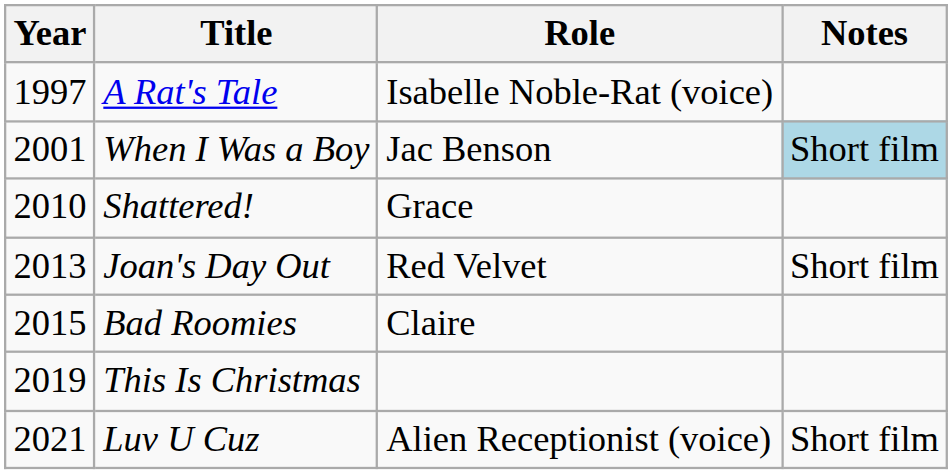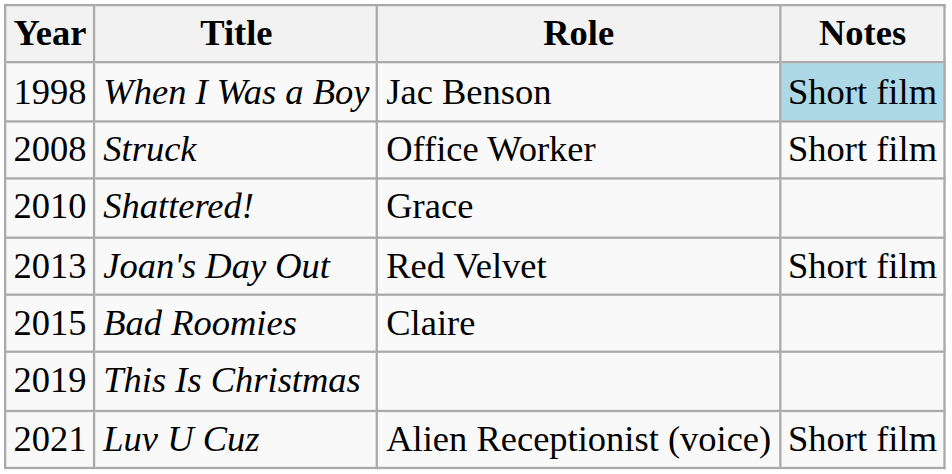- row: 1997 | A Rat's Tale | Isabelle Noble-Rat (voice)
When I Was a Boy | Year: 2001 -> 1998
+ row: 2008 | Struck | Office Worker | Short film
